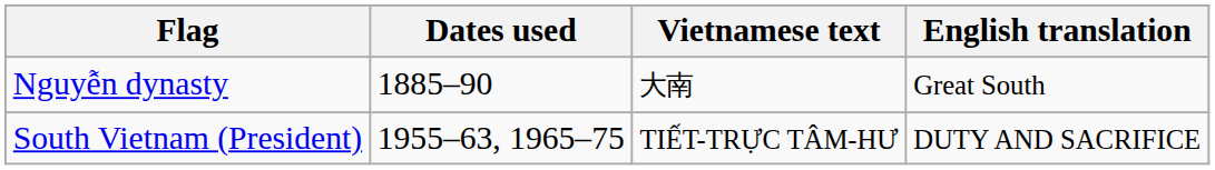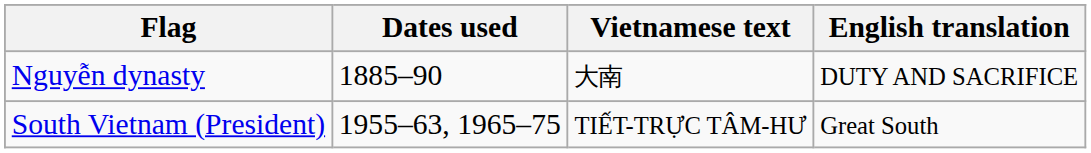Nguyễn dynasty | English translation: Great South -> DUTY AND SACRIFICE
South Vietnam (President) | English translation: DUTY AND SACRIFICE -> Great South
